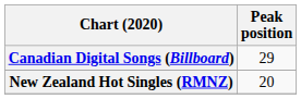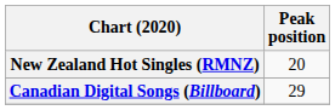rows swapped: Canadian Digital Songs (Billboard) <-> New Zealand Hot Singles (RMNZ)
